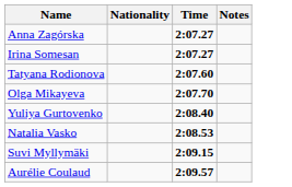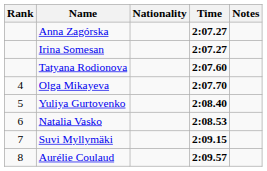+ column: Rank | 4 | 5 | 6 | 7 | 8
